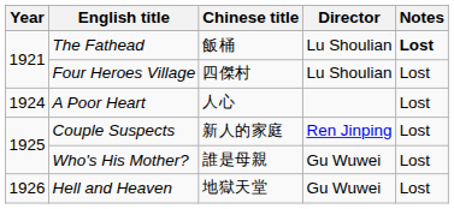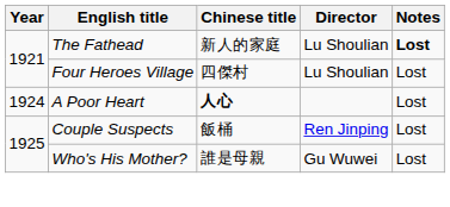The Fathead | Chinese title: 飯桶 -> 新人的家庭
A Poor Heart | Chinese title: normal -> bold
Couple Suspects | Chinese title: 新人的家庭 -> 飯桶
- row: 1926 | Hell and Heaven | 地獄天堂 | Gu Wuwei | Lost
